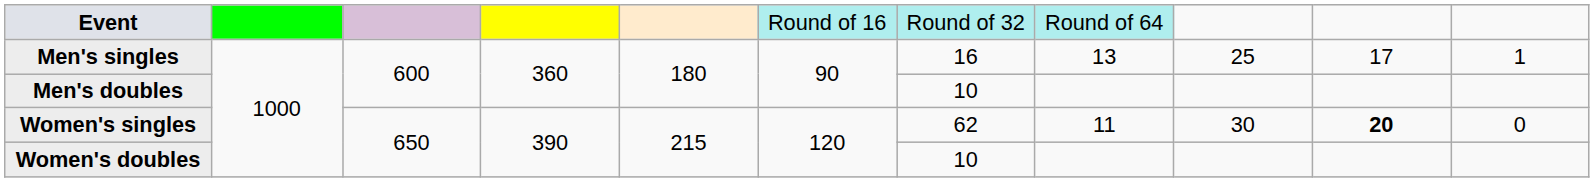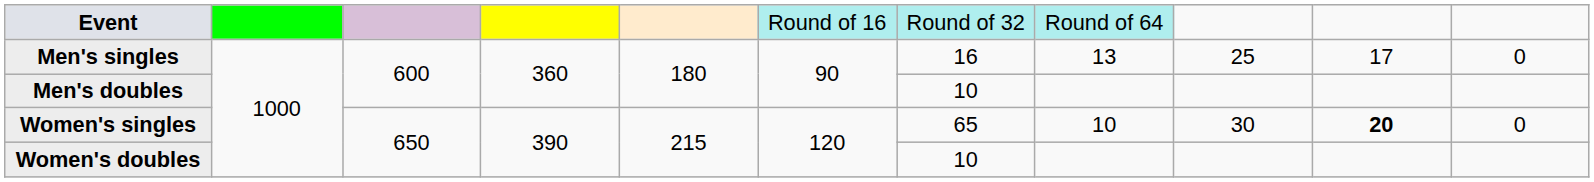Men's singles | column 11: 1 -> 0
Women's singles | column 7: 62 -> 65
Women's singles | column 8: 11 -> 10
